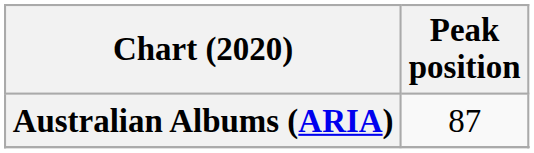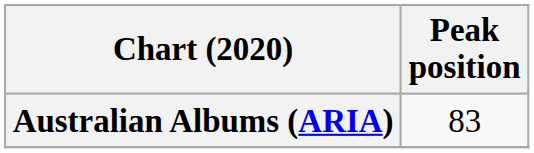Australian Albums (ARIA) | Peak position: 87 -> 83
